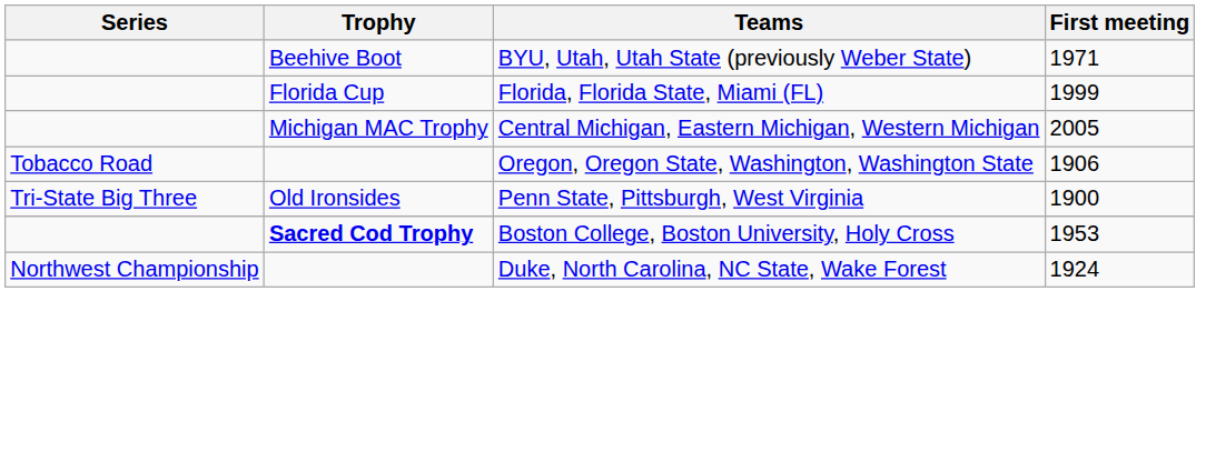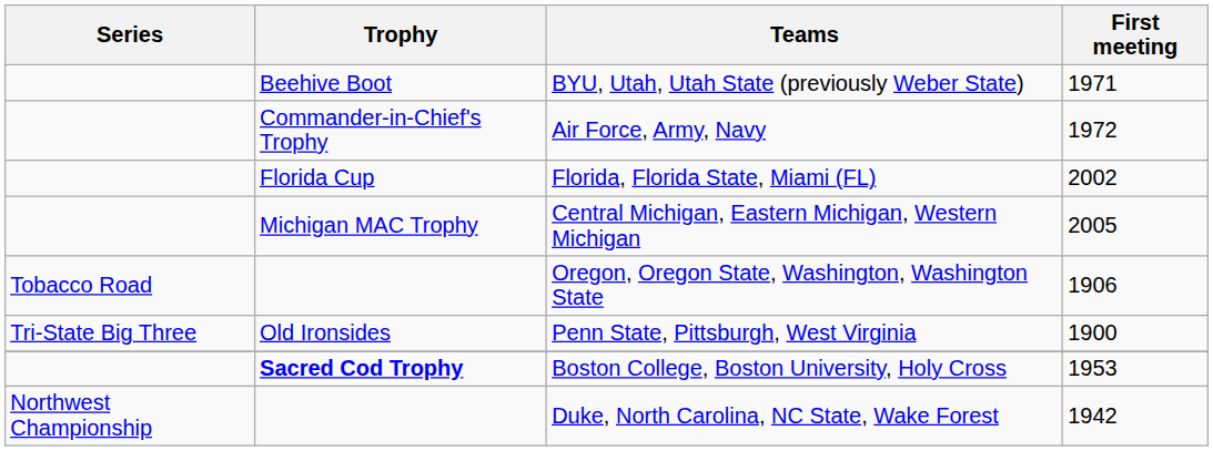+ row: Commander-in-Chief's Trophy | Air Force, Army, Navy | 1972
Florida, Florida State, Miami (FL) | First meeting: 1999 -> 2002
Duke, North Carolina, NC State, Wake Forest | First meeting: 1924 -> 1942
